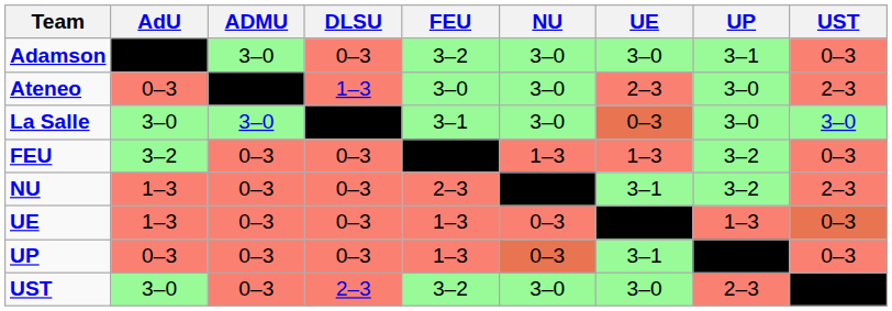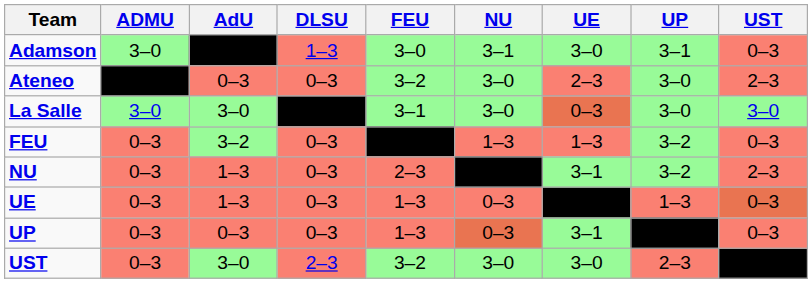columns swapped: AdU <-> ADMU
Adamson | DLSU: 0–3 -> 1–3
Adamson | FEU: 3–2 -> 3–0
Adamson | NU: 3–0 -> 3–1
Ateneo | DLSU: 1–3 -> 0–3
Ateneo | FEU: 3–0 -> 3–2
